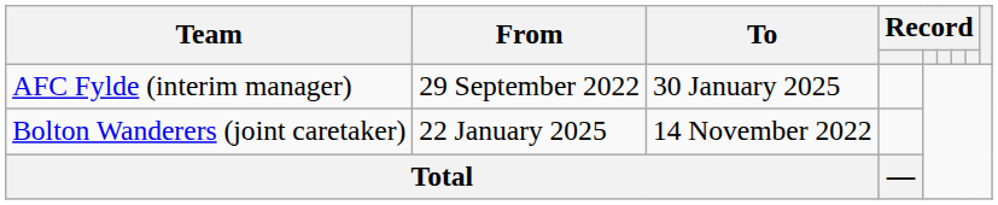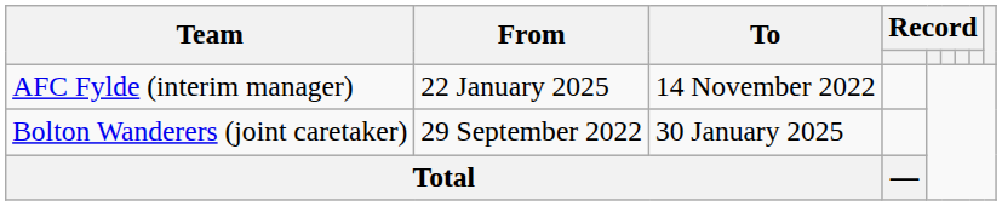AFC Fylde (interim manager) | From: 29 September 2022 -> 22 January 2025
AFC Fylde (interim manager) | To: 30 January 2025 -> 14 November 2022
Bolton Wanderers (joint caretaker) | From: 22 January 2025 -> 29 September 2022
Bolton Wanderers (joint caretaker) | To: 14 November 2022 -> 30 January 2025
